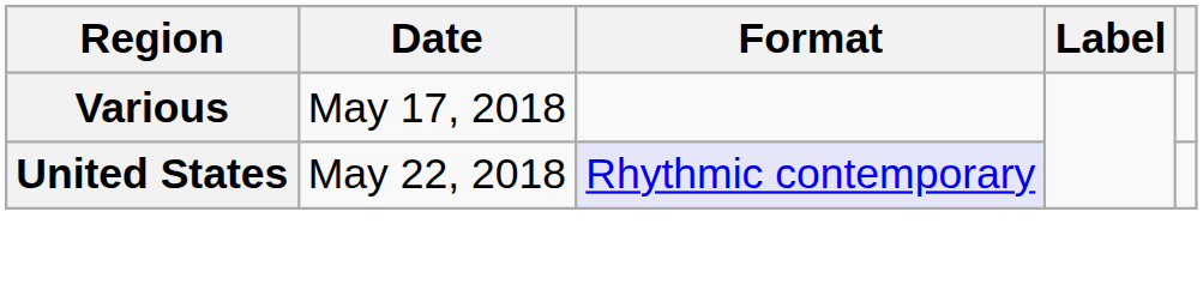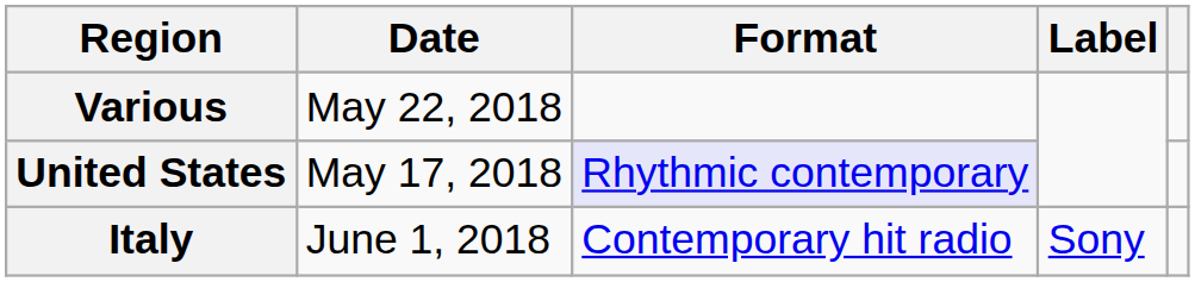Various | Date: May 17, 2018 -> May 22, 2018
United States | Date: May 22, 2018 -> May 17, 2018
+ row: Italy | June 1, 2018 | Contemporary hit radio | Sony
